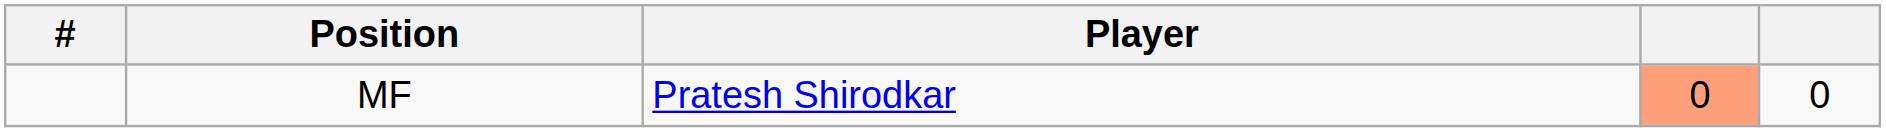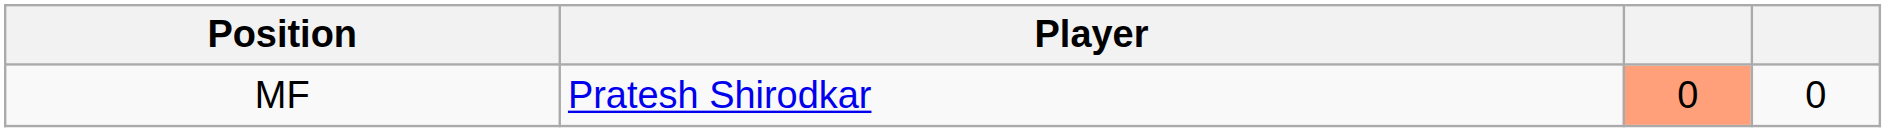- column: #
